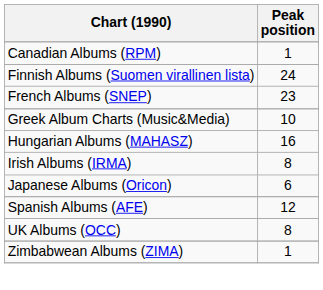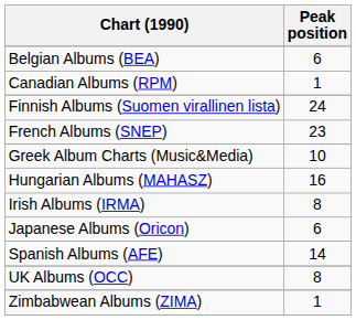+ row: Belgian Albums (BEA) | 6
Spanish Albums (AFE) | Peak position: 12 -> 14
